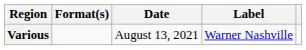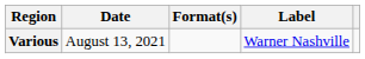columns swapped: Date <-> Format(s)
